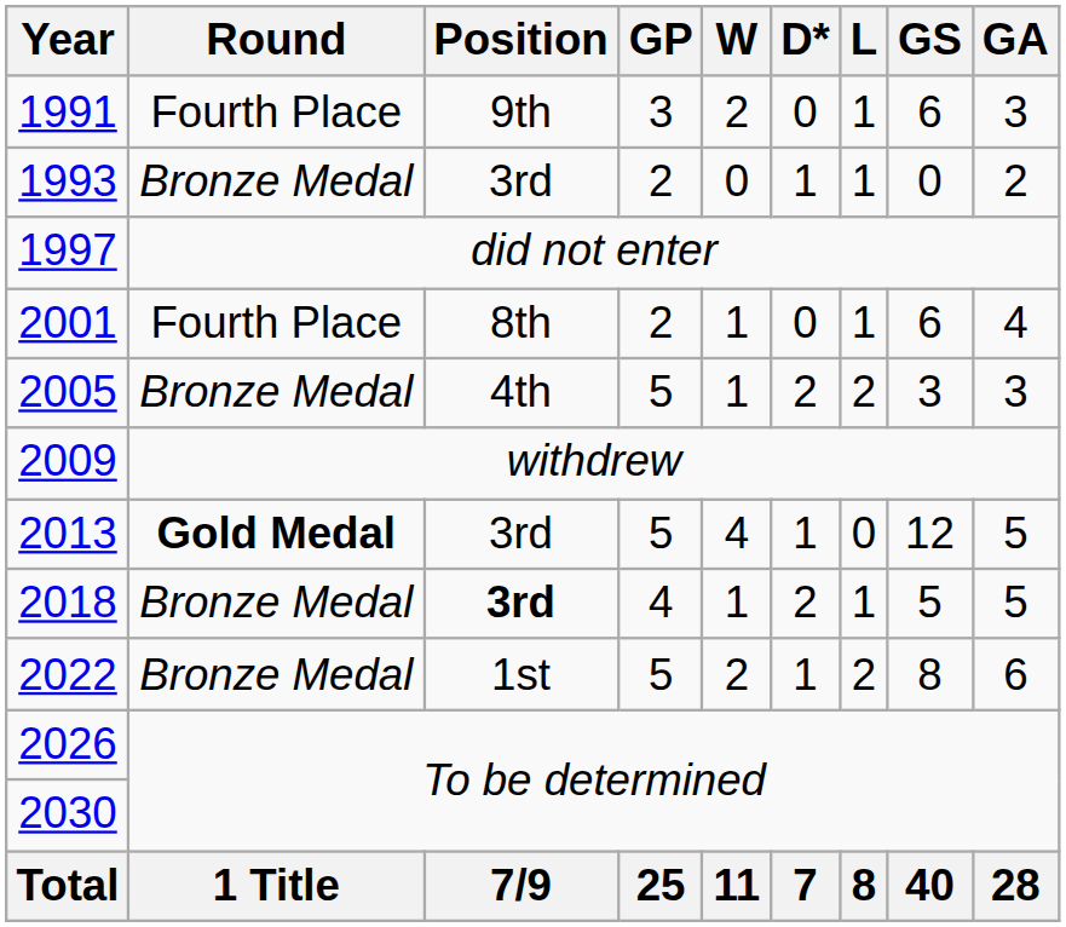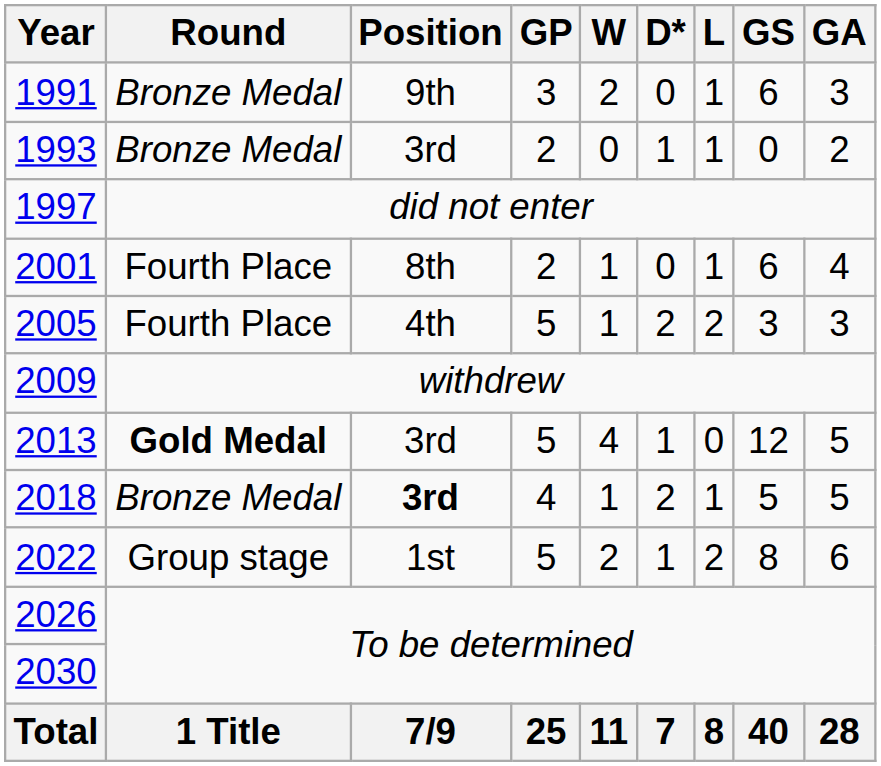1991 | Round: Fourth Place -> Bronze Medal
2005 | Round: Bronze Medal -> Fourth Place
2022 | Round: Bronze Medal -> Group stage
